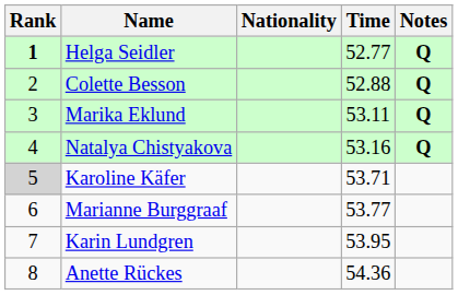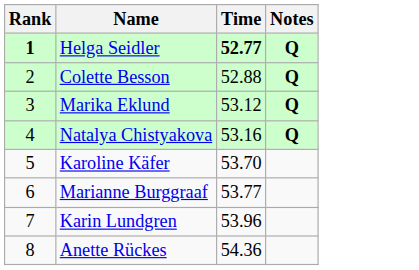- column: Nationality
Helga Seidler | Time: normal -> bold
Marika Eklund | Time: 53.11 -> 53.12
Karoline Käfer | Rank: lightgrey background -> no background
Karoline Käfer | Time: 53.71 -> 53.70
Karin Lundgren | Time: 53.95 -> 53.96
